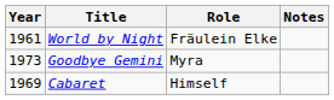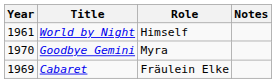World by Night | Role: Fräulein Elke -> Himself
Goodbye Gemini | Year: 1973 -> 1970
Cabaret | Role: Himself -> Fräulein Elke
